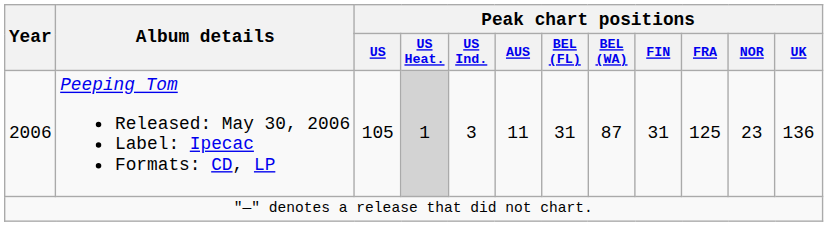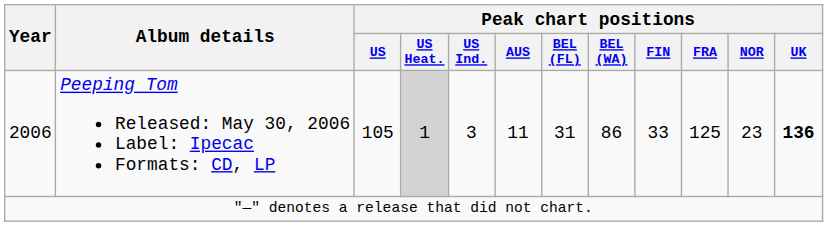2006 | Peak chart positions / BEL (WA): 87 -> 86
2006 | Peak chart positions / FIN: 31 -> 33
2006 | Peak chart positions / UK: normal -> bold
